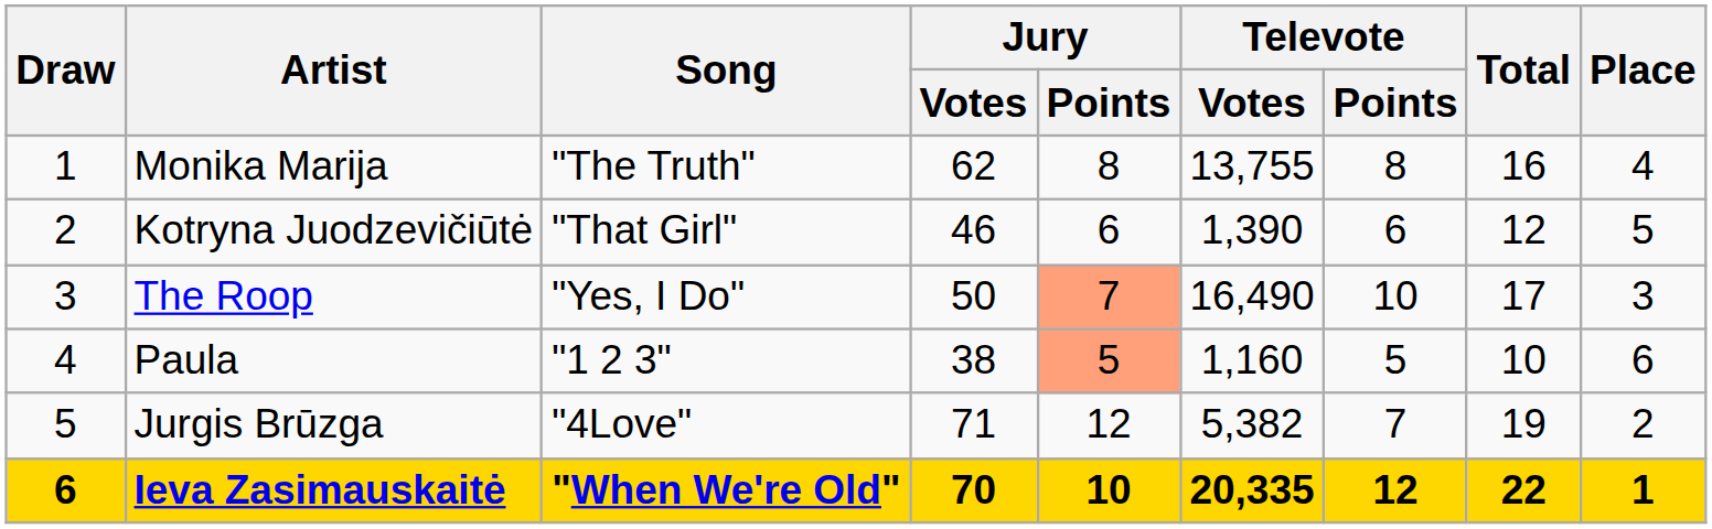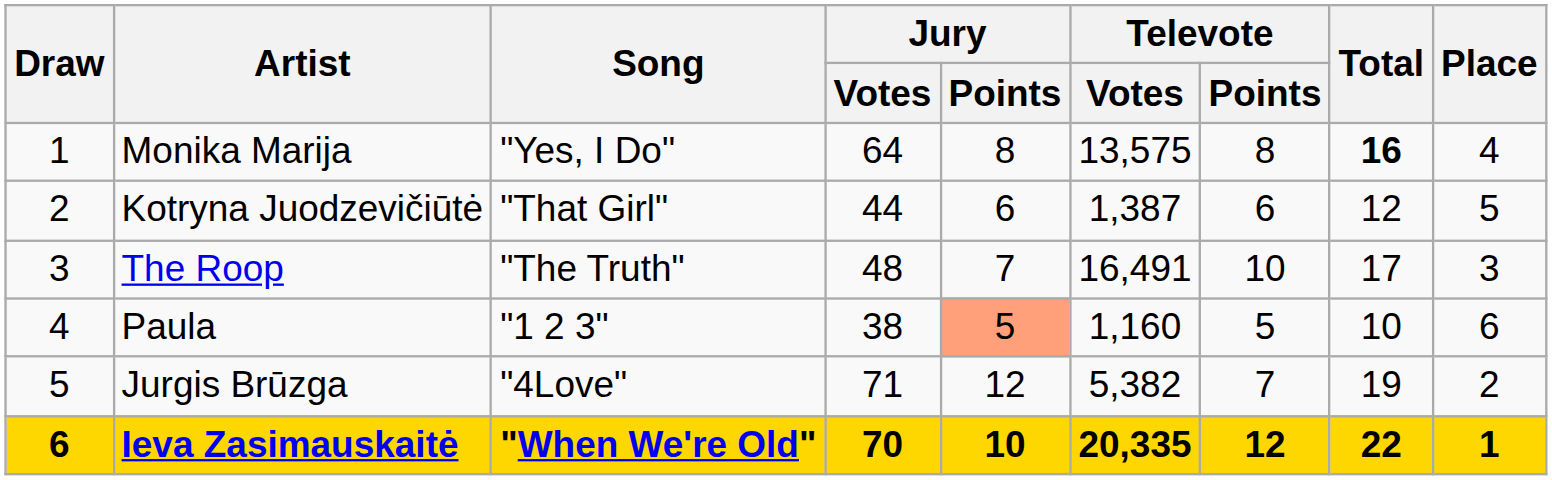Monika Marija | Song: "The Truth" -> "Yes, I Do"
Monika Marija | Jury / Votes: 62 -> 64
Monika Marija | Televote / Votes: 13,755 -> 13,575
Monika Marija | Total: normal -> bold
Kotryna Juodzevičiūtė | Jury / Votes: 46 -> 44
Kotryna Juodzevičiūtė | Televote / Votes: 1,390 -> 1,387
The Roop | Song: "Yes, I Do" -> "The Truth"
The Roop | Jury / Votes: 50 -> 48
The Roop | Jury / Points: lightsalmon background -> no background
The Roop | Televote / Votes: 16,490 -> 16,491
